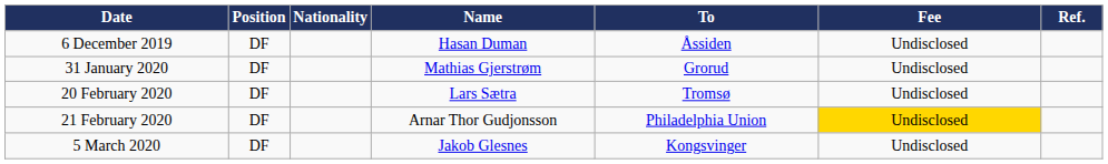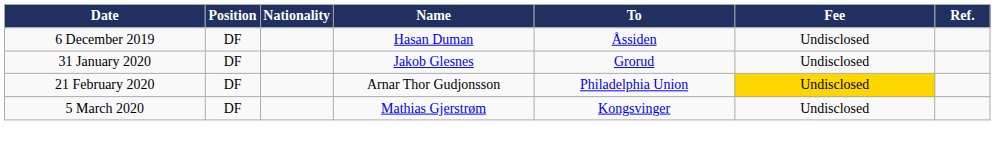31 January 2020 | Name: Mathias Gjerstrøm -> Jakob Glesnes
- row: 20 February 2020 | DF | Lars Sætra | Tromsø | Undisclosed
5 March 2020 | Name: Jakob Glesnes -> Mathias Gjerstrøm
